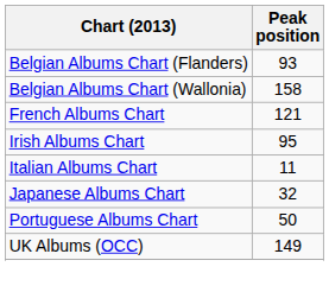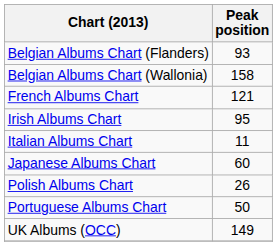Japanese Albums Chart | Peak position: 32 -> 60
+ row: Polish Albums Chart | 26
